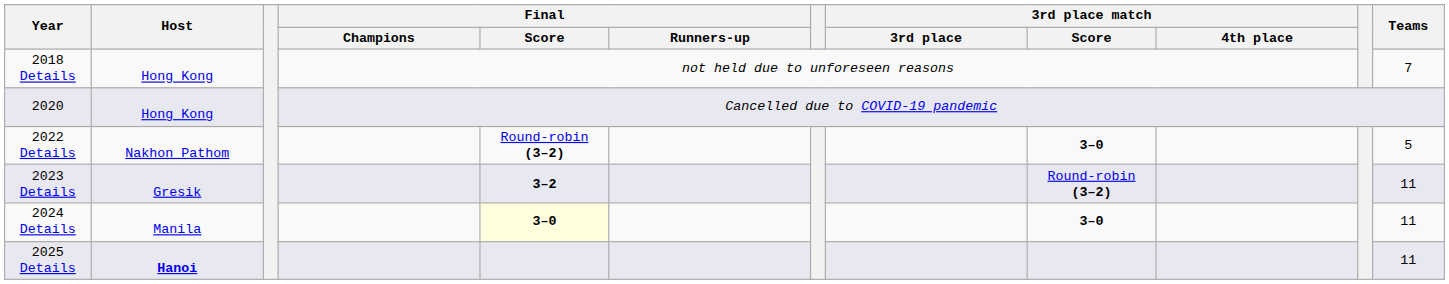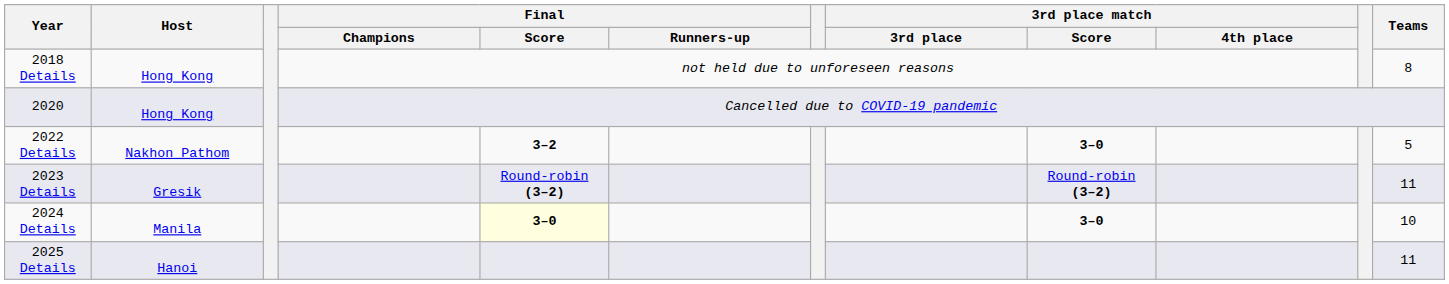2018 Details | Teams: 7 -> 8
2022 Details | Final / Score: Round-robin (3–2) -> 3–2
2023 Details | Final / Score: 3–2 -> Round-robin (3–2)
2024 Details | Teams: 11 -> 10
2025 Details | Host: bold -> normal
